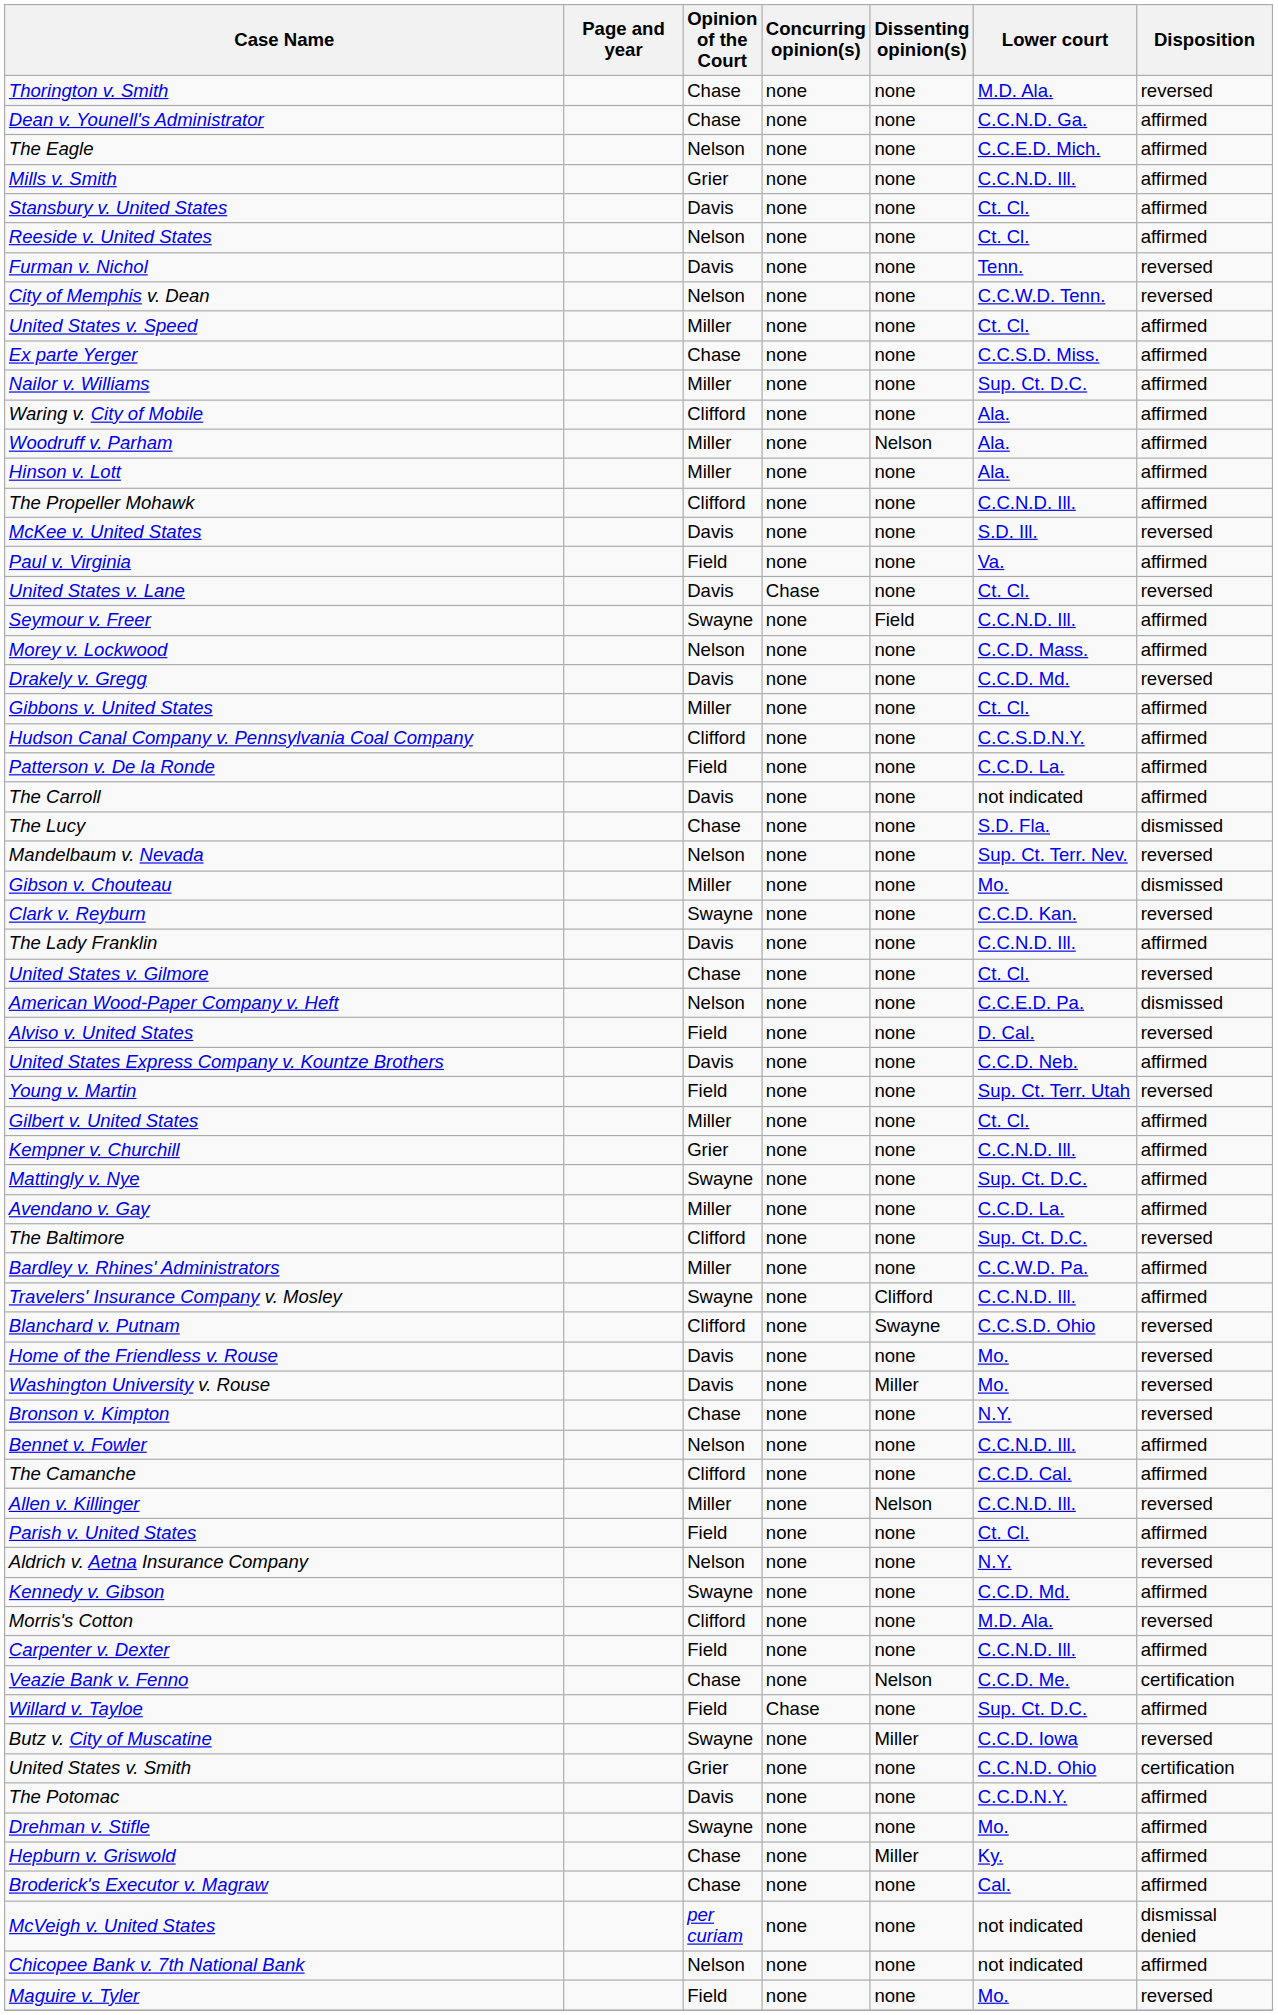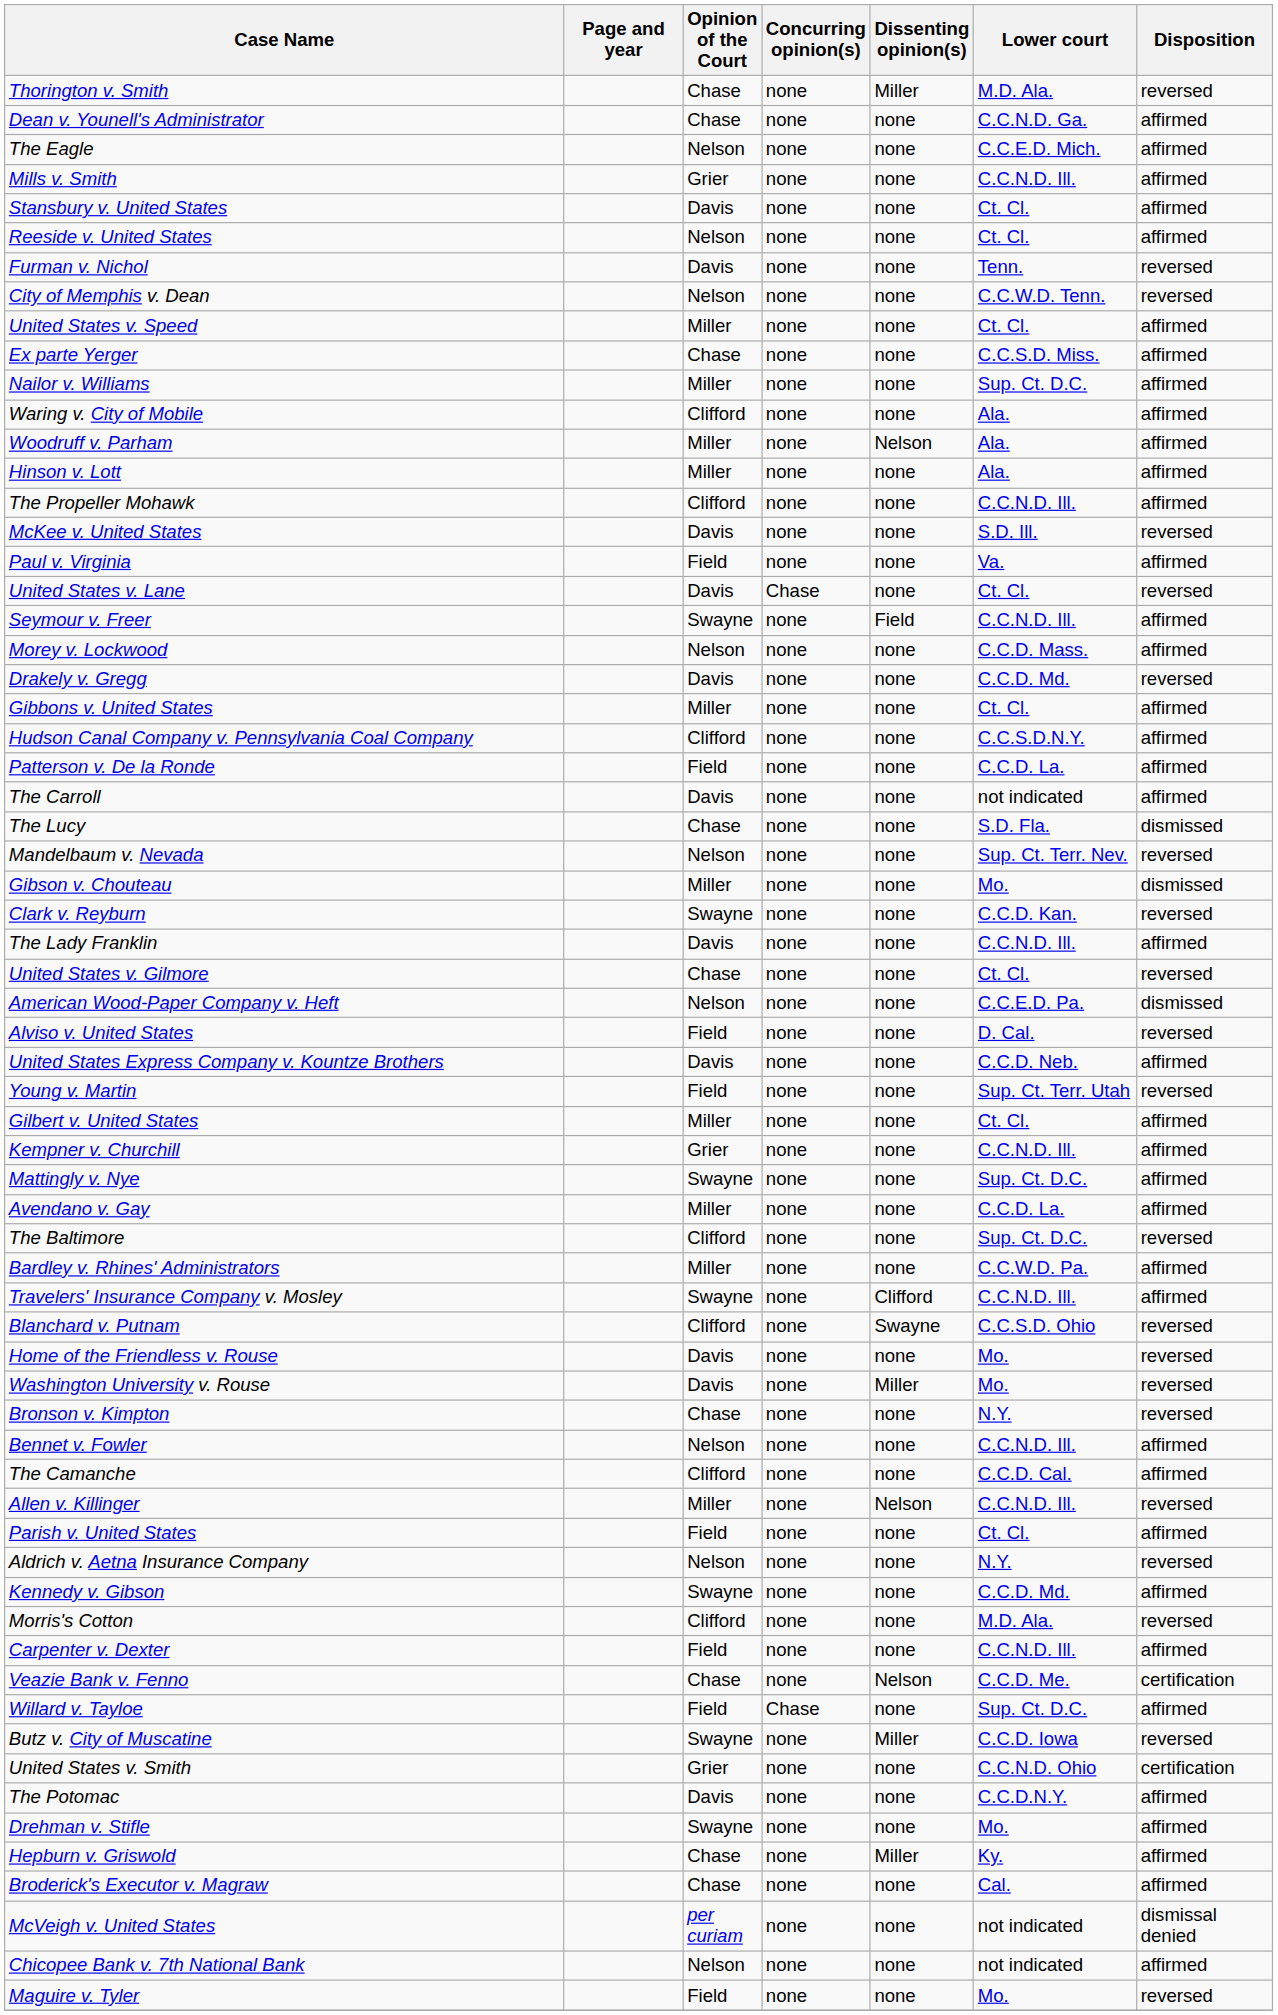Thorington v. Smith | Dissenting opinion(s): none -> Miller
